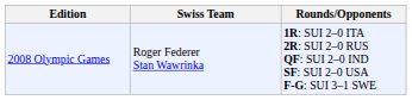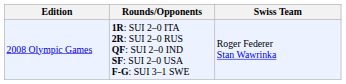columns swapped: Swiss Team <-> Rounds/Opponents
